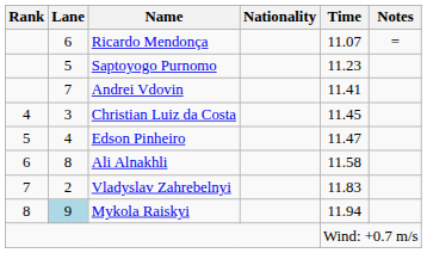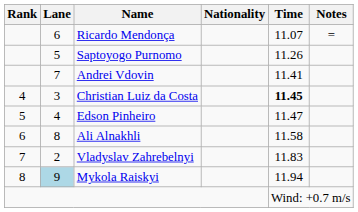Saptoyogo Purnomo | Time: 11.23 -> 11.26
Christian Luiz da Costa | Time: normal -> bold
